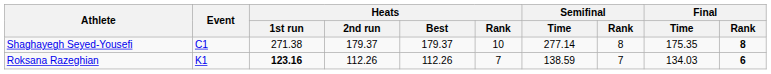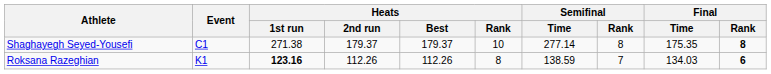Roksana Razeghian | Heats / Rank: 7 -> 8
